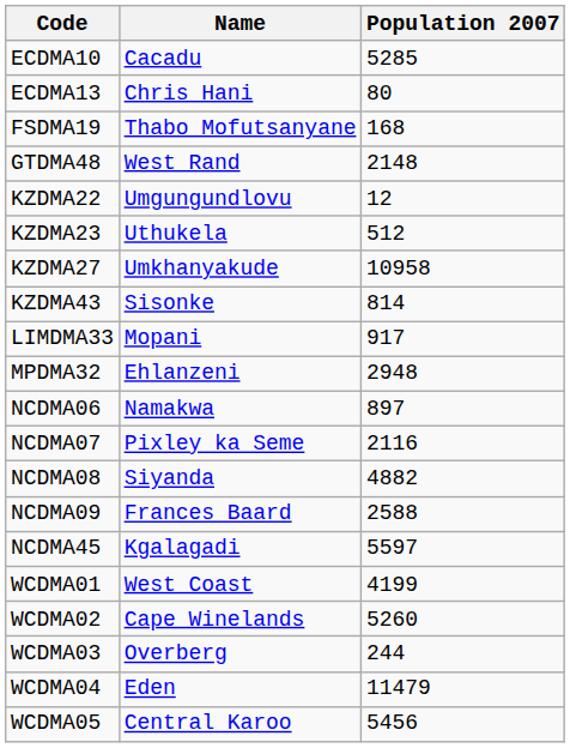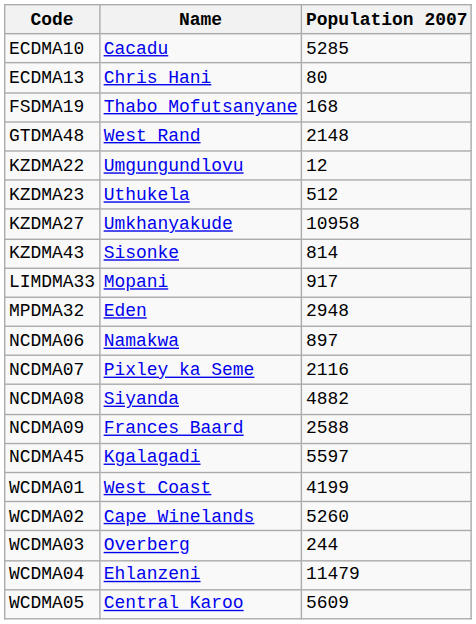MPDMA32 | Name: Ehlanzeni -> Eden
WCDMA04 | Name: Eden -> Ehlanzeni
WCDMA05 | Population 2007: 5456 -> 5609
